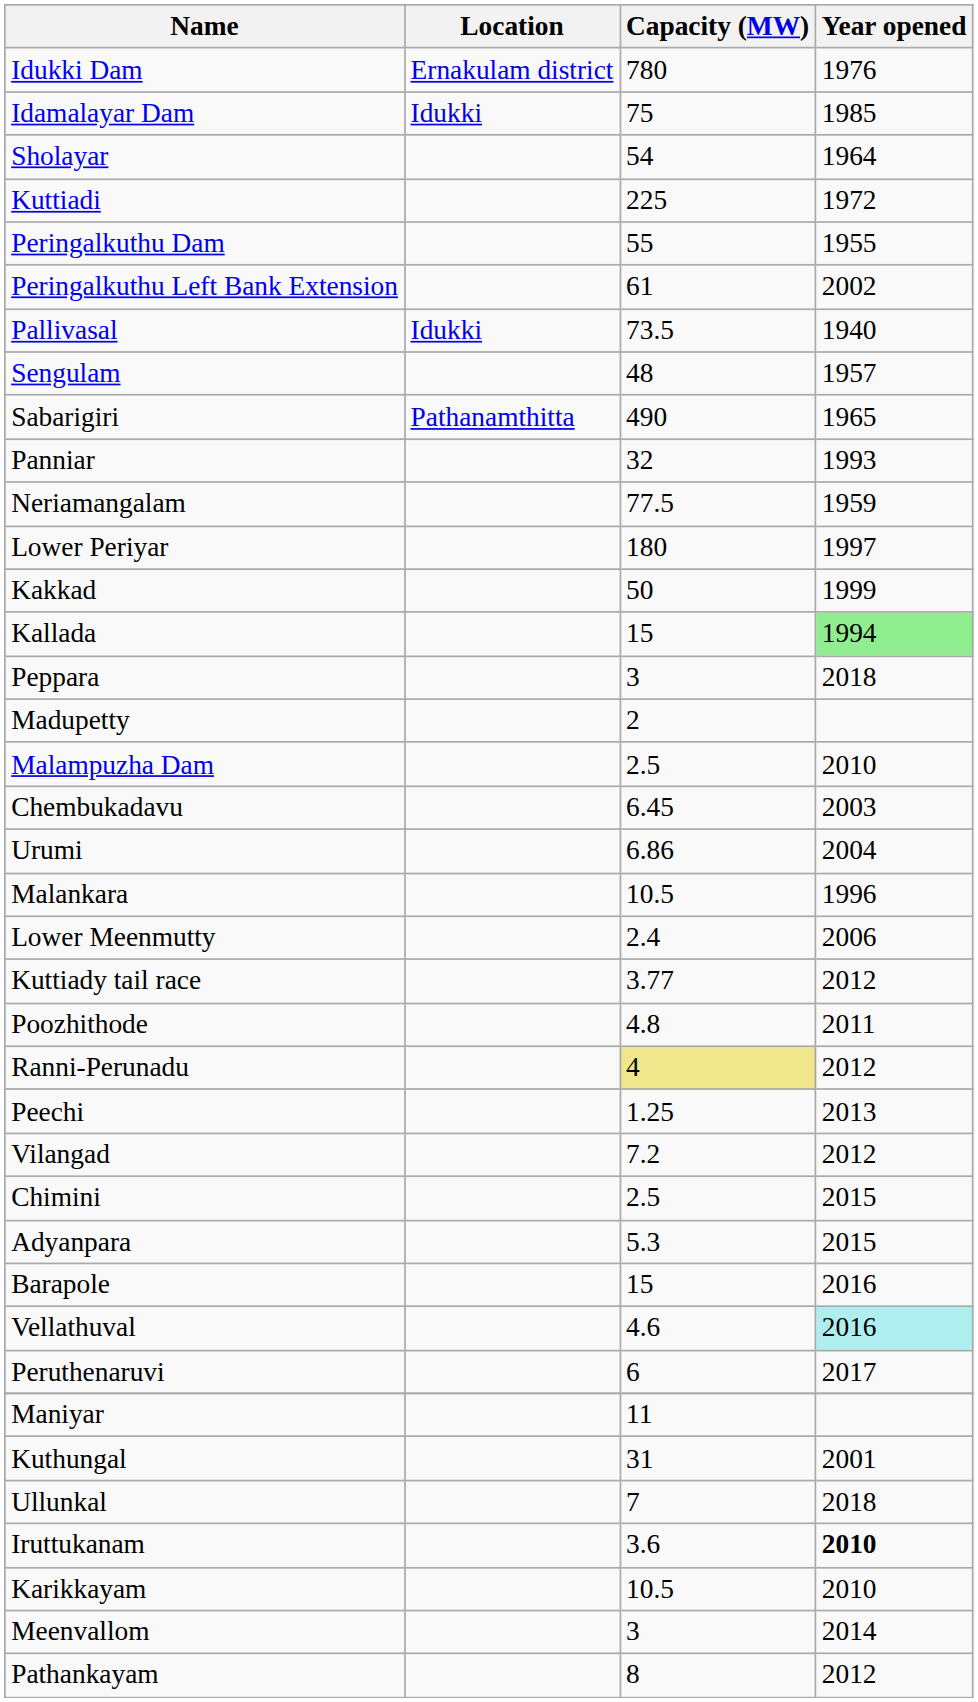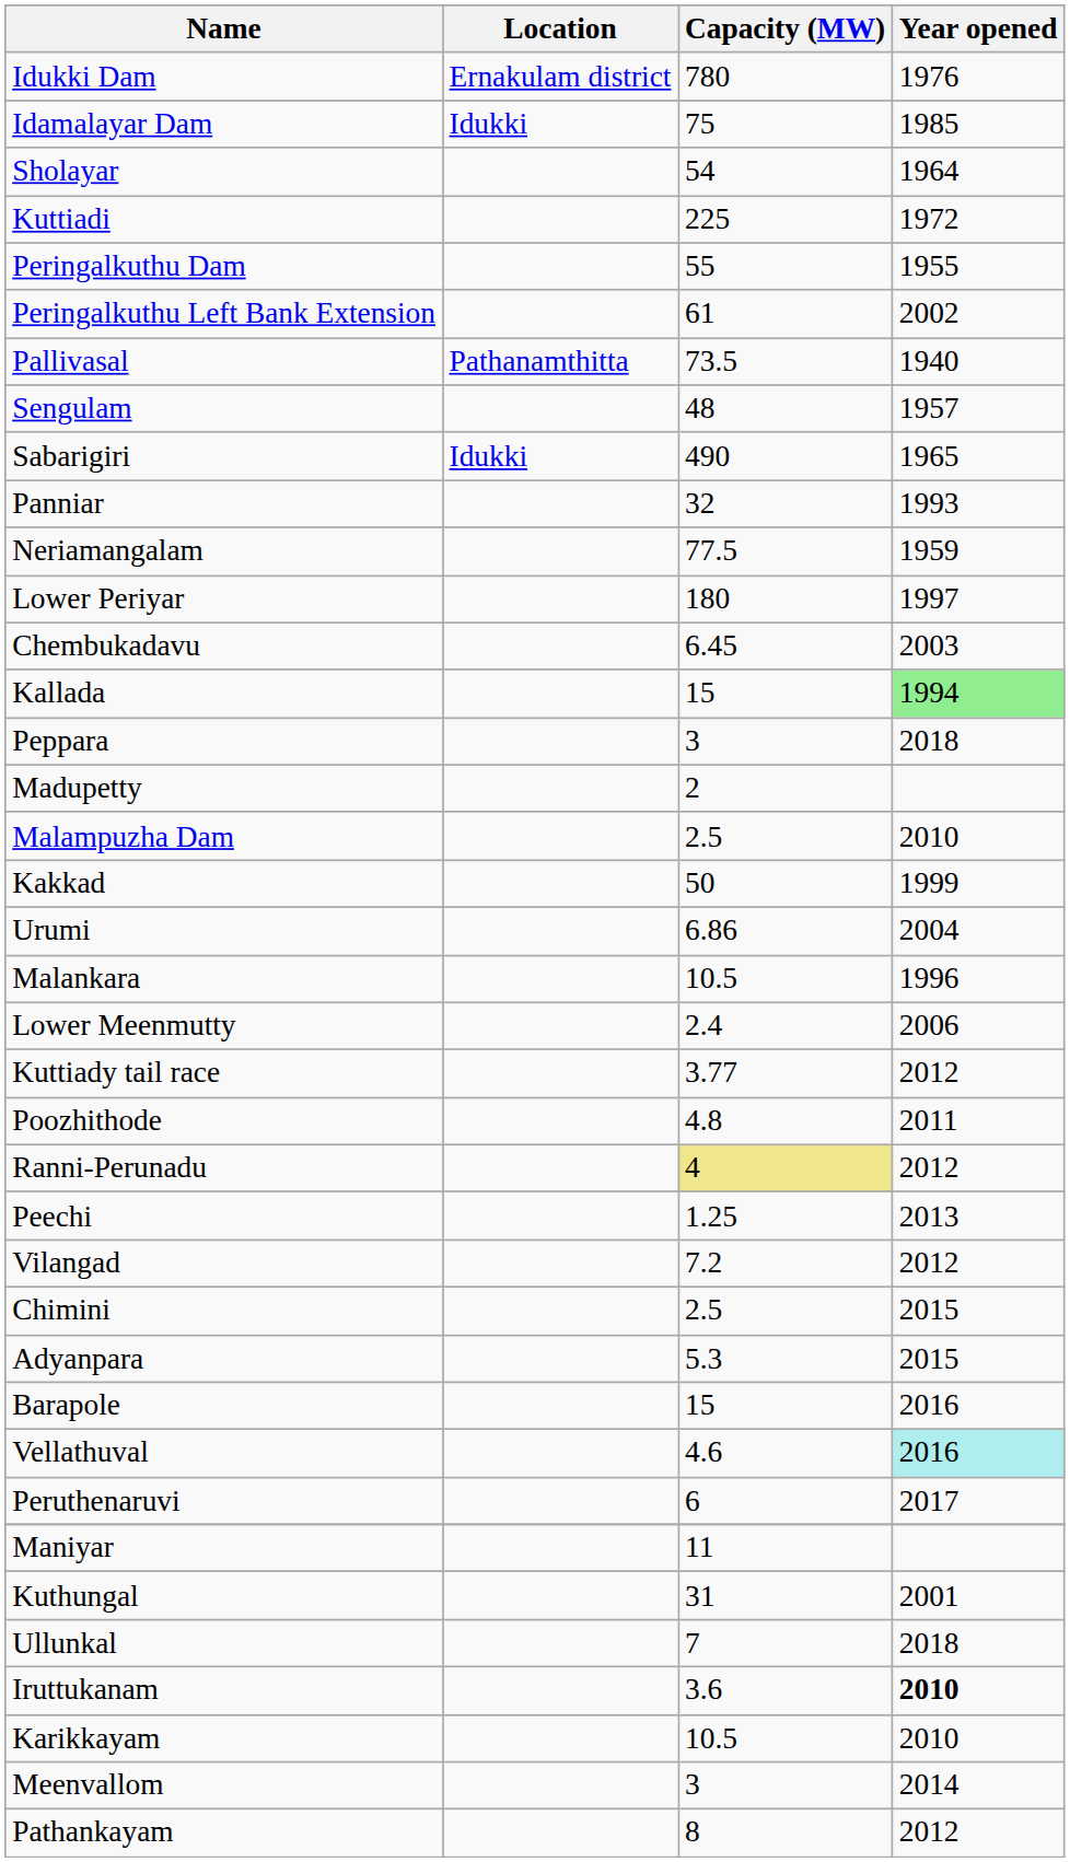Pallivasal | Location: Idukki -> Pathanamthitta
Sabarigiri | Location: Pathanamthitta -> Idukki
rows swapped: Kakkad <-> Chembukadavu
